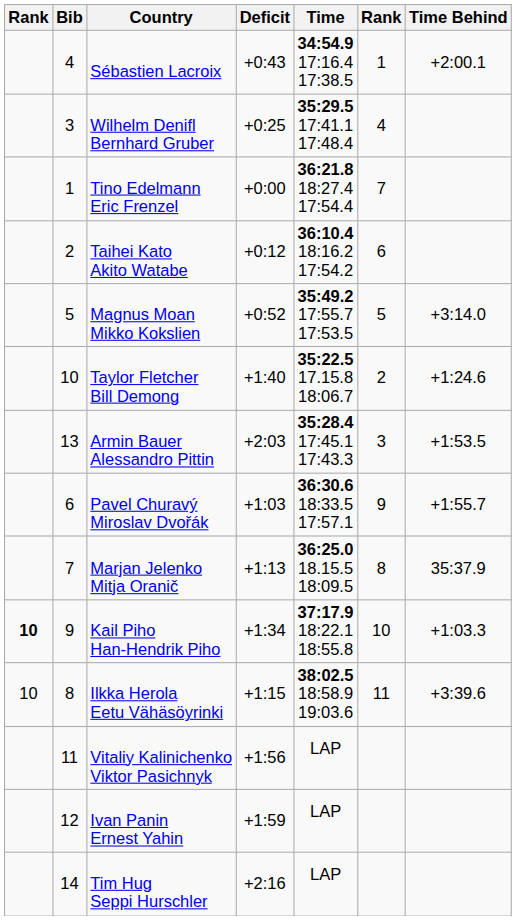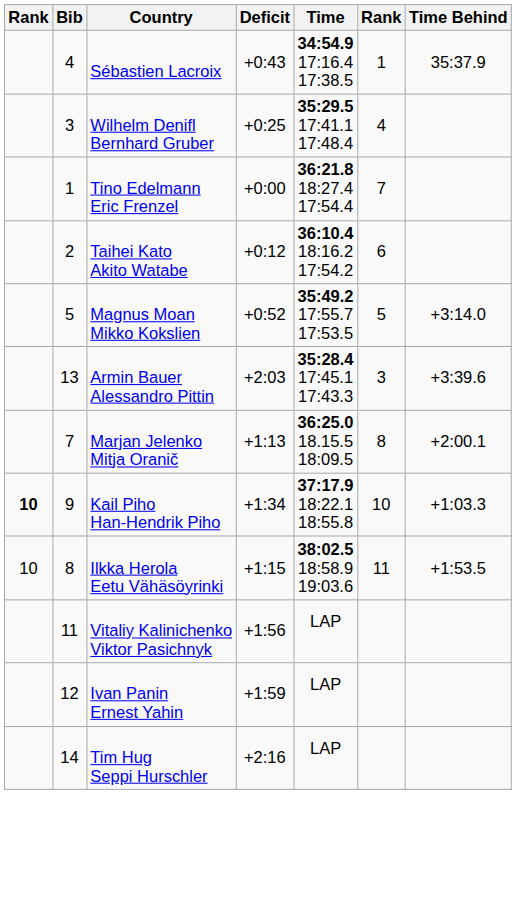Sébastien Lacroix | Time Behind: +2:00.1 -> 35:37.9
- row: 10 | Taylor Fletcher Bill Demong | +1:40 | 35:22.5 17.15.8 18:06.7 | 2 | +1:24.6
Armin Bauer Alessandro Pittin | Time Behind: +1:53.5 -> +3:39.6
- row: 6 | Pavel Churavý Miroslav Dvořák | +1:03 | 36:30.6 18:33.5 17:57.1 | 9 | +1:55.7
Marjan Jelenko Mitja Oranič | Time Behind: 35:37.9 -> +2:00.1
Ilkka Herola Eetu Vähäsöyrinki | Time Behind: +3:39.6 -> +1:53.5
